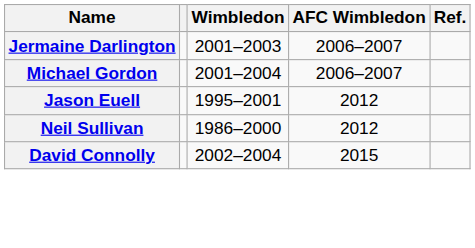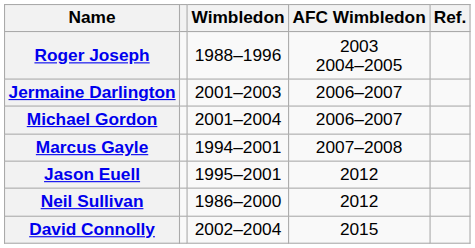+ row: Roger Joseph | 1988–1996 | 2003 2004–2005
+ row: Marcus Gayle | 1994–2001 | 2007–2008
